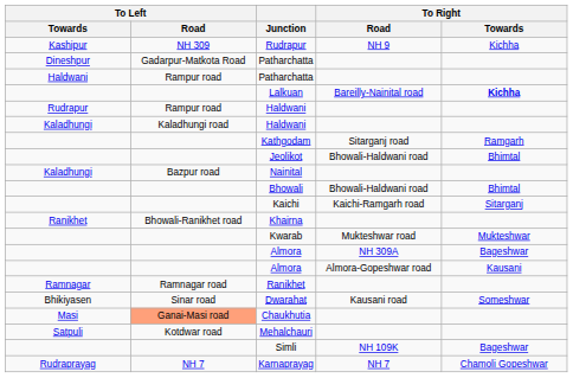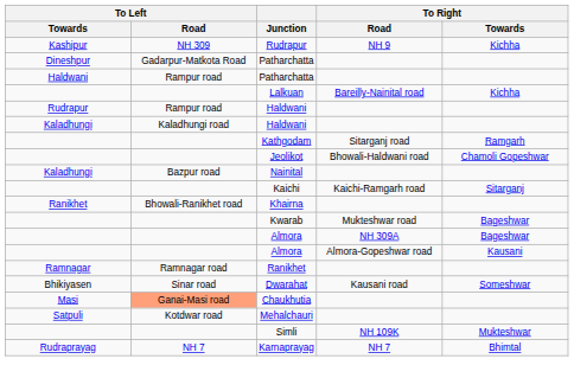Lalkuan | To Right / Towards: bold -> normal
Jeolikot | To Right / Towards: Bhimtal -> Chamoli Gopeshwar
- row: Bhowali | Bhowali-Haldwani road | Bhimtal
Kwarab | To Right / Towards: Mukteshwar -> Bageshwar
Simli | To Right / Towards: Bageshwar -> Mukteshwar
Karnaprayag | To Right / Towards: Chamoli Gopeshwar -> Bhimtal
